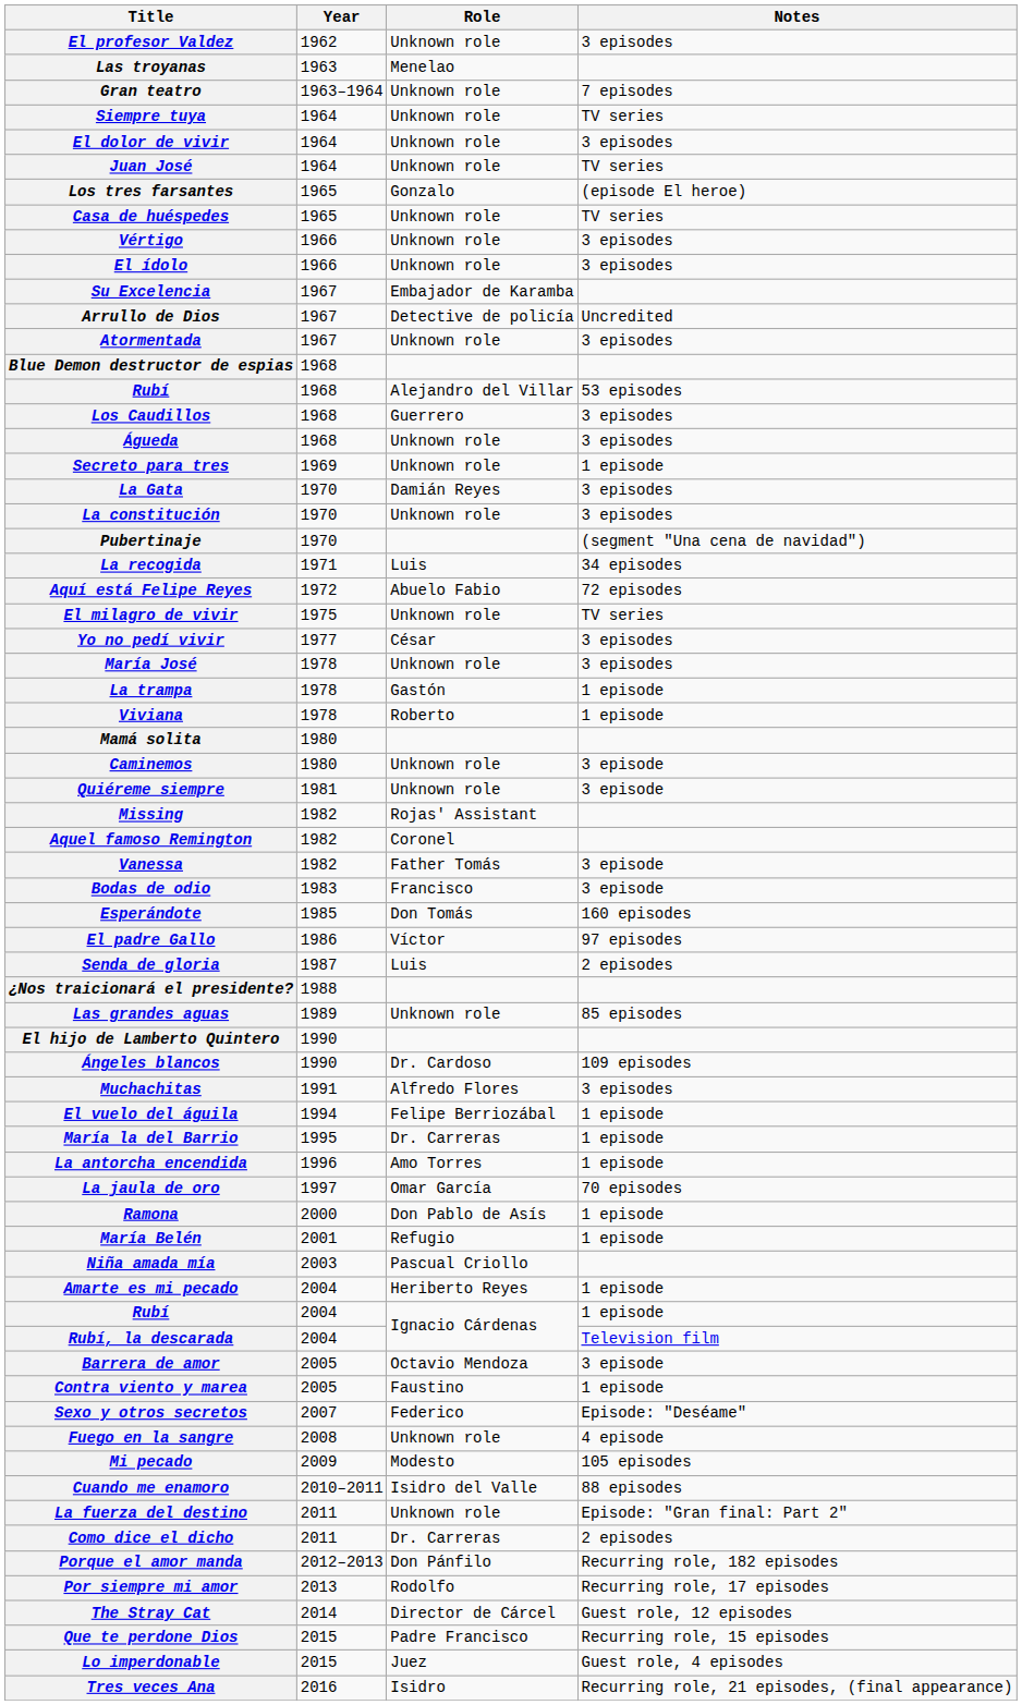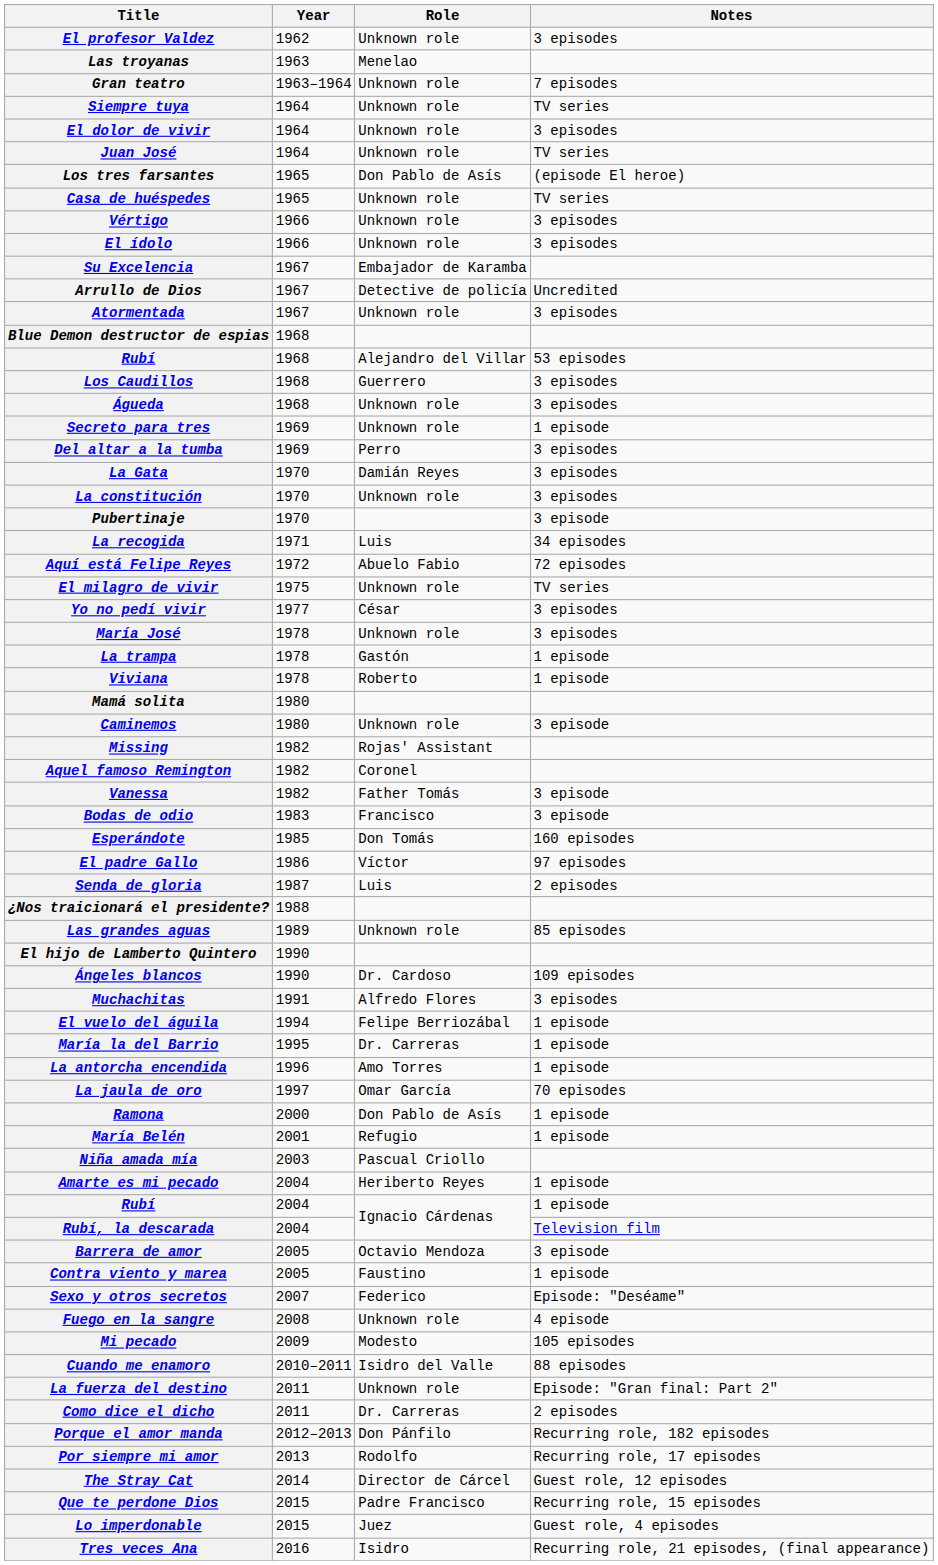Los tres farsantes | Role: Gonzalo -> Don Pablo de Asís
+ row: Del altar a la tumba | 1969 | Perro | 3 episodes
Pubertinaje | Notes: (segment "Una cena de navidad") -> 3 episode
- row: Quiéreme siempre | 1981 | Unknown role | 3 episode
